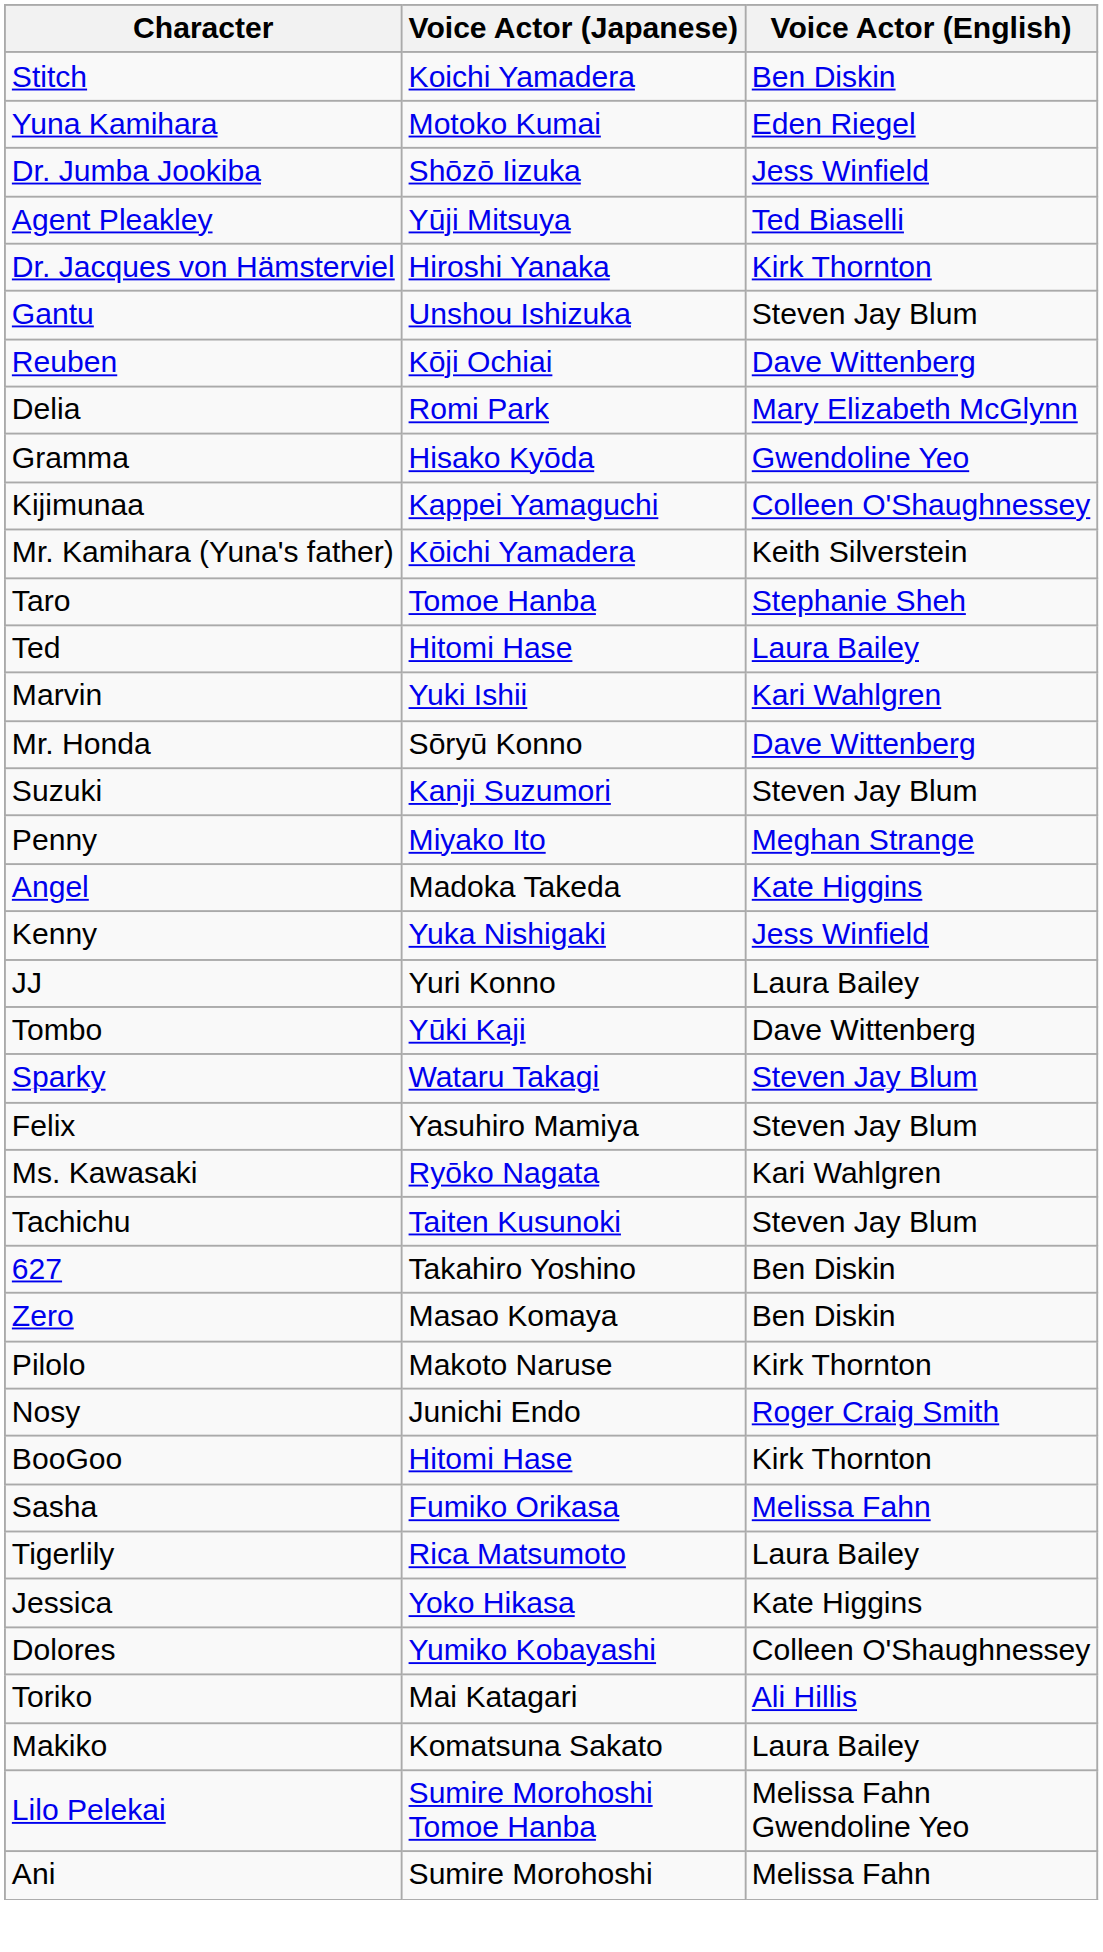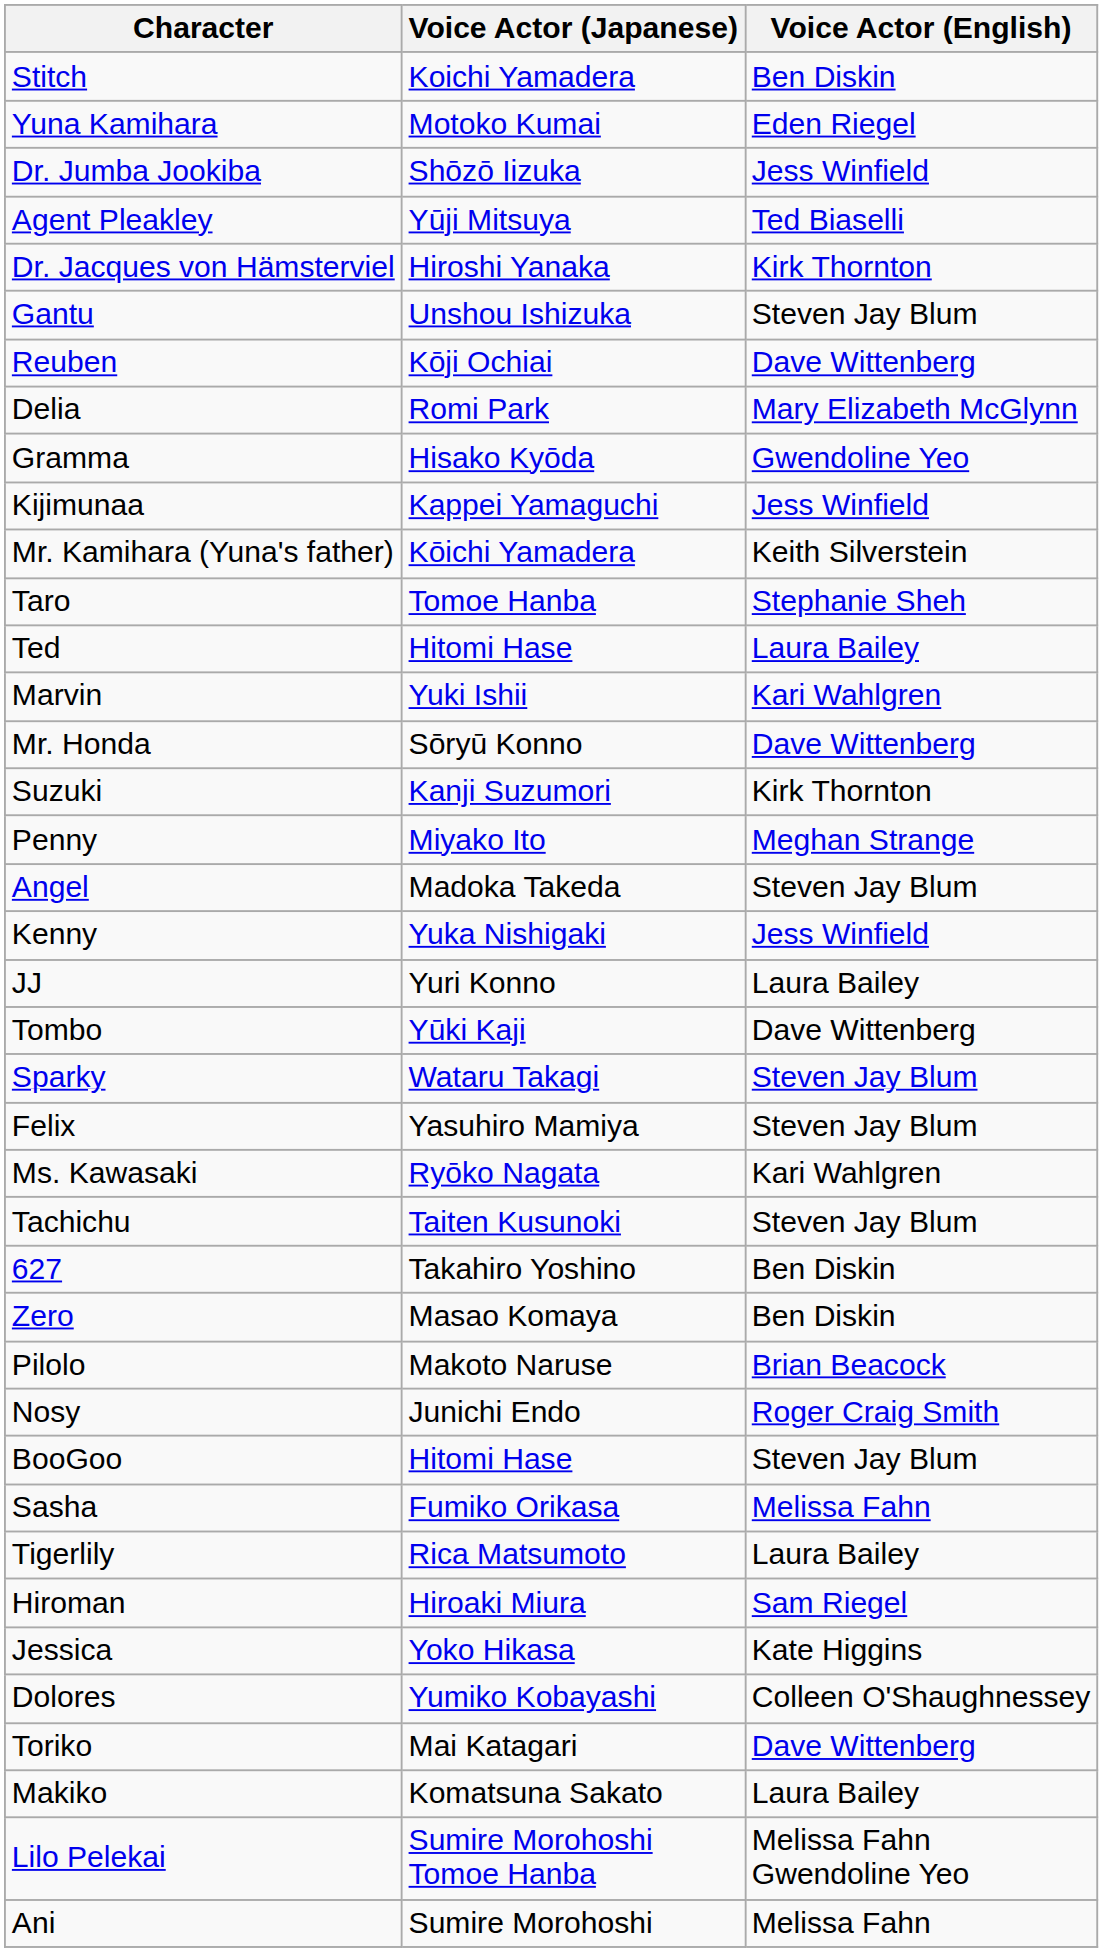Kijimunaa | Voice Actor (English): Colleen O'Shaughnessey -> Jess Winfield
Suzuki | Voice Actor (English): Steven Jay Blum -> Kirk Thornton
Angel | Voice Actor (English): Kate Higgins -> Steven Jay Blum
Pilolo | Voice Actor (English): Kirk Thornton -> Brian Beacock
BooGoo | Voice Actor (English): Kirk Thornton -> Steven Jay Blum
+ row: Hiroman | Hiroaki Miura | Sam Riegel
Toriko | Voice Actor (English): Ali Hillis -> Dave Wittenberg
